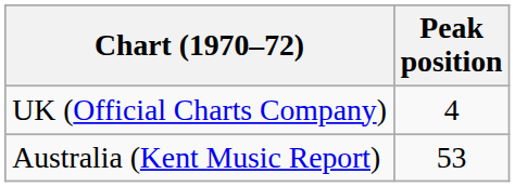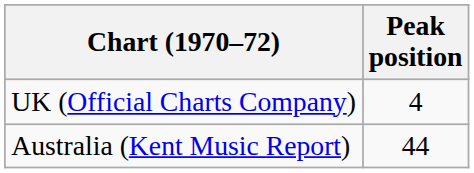Australia (Kent Music Report) | Peak position: 53 -> 44
